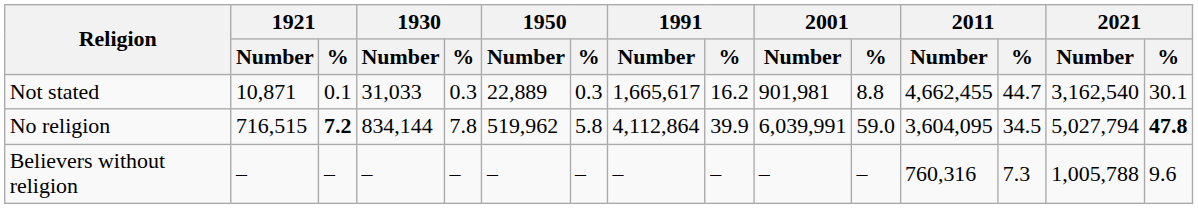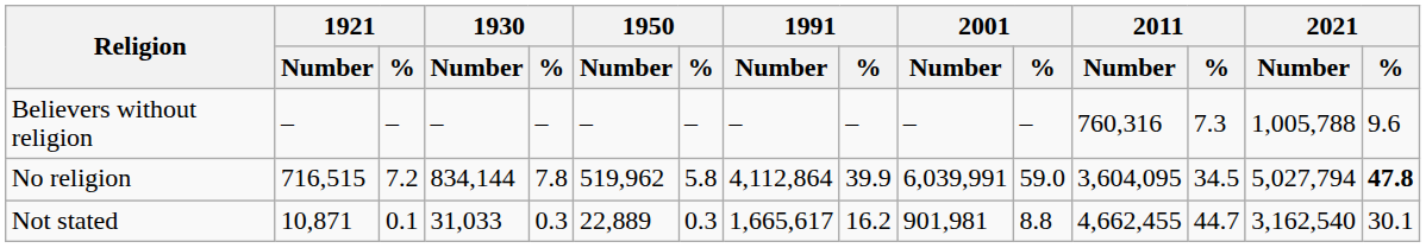rows swapped: Believers without religion <-> Not stated
No religion | 1921 / %: bold -> normal
